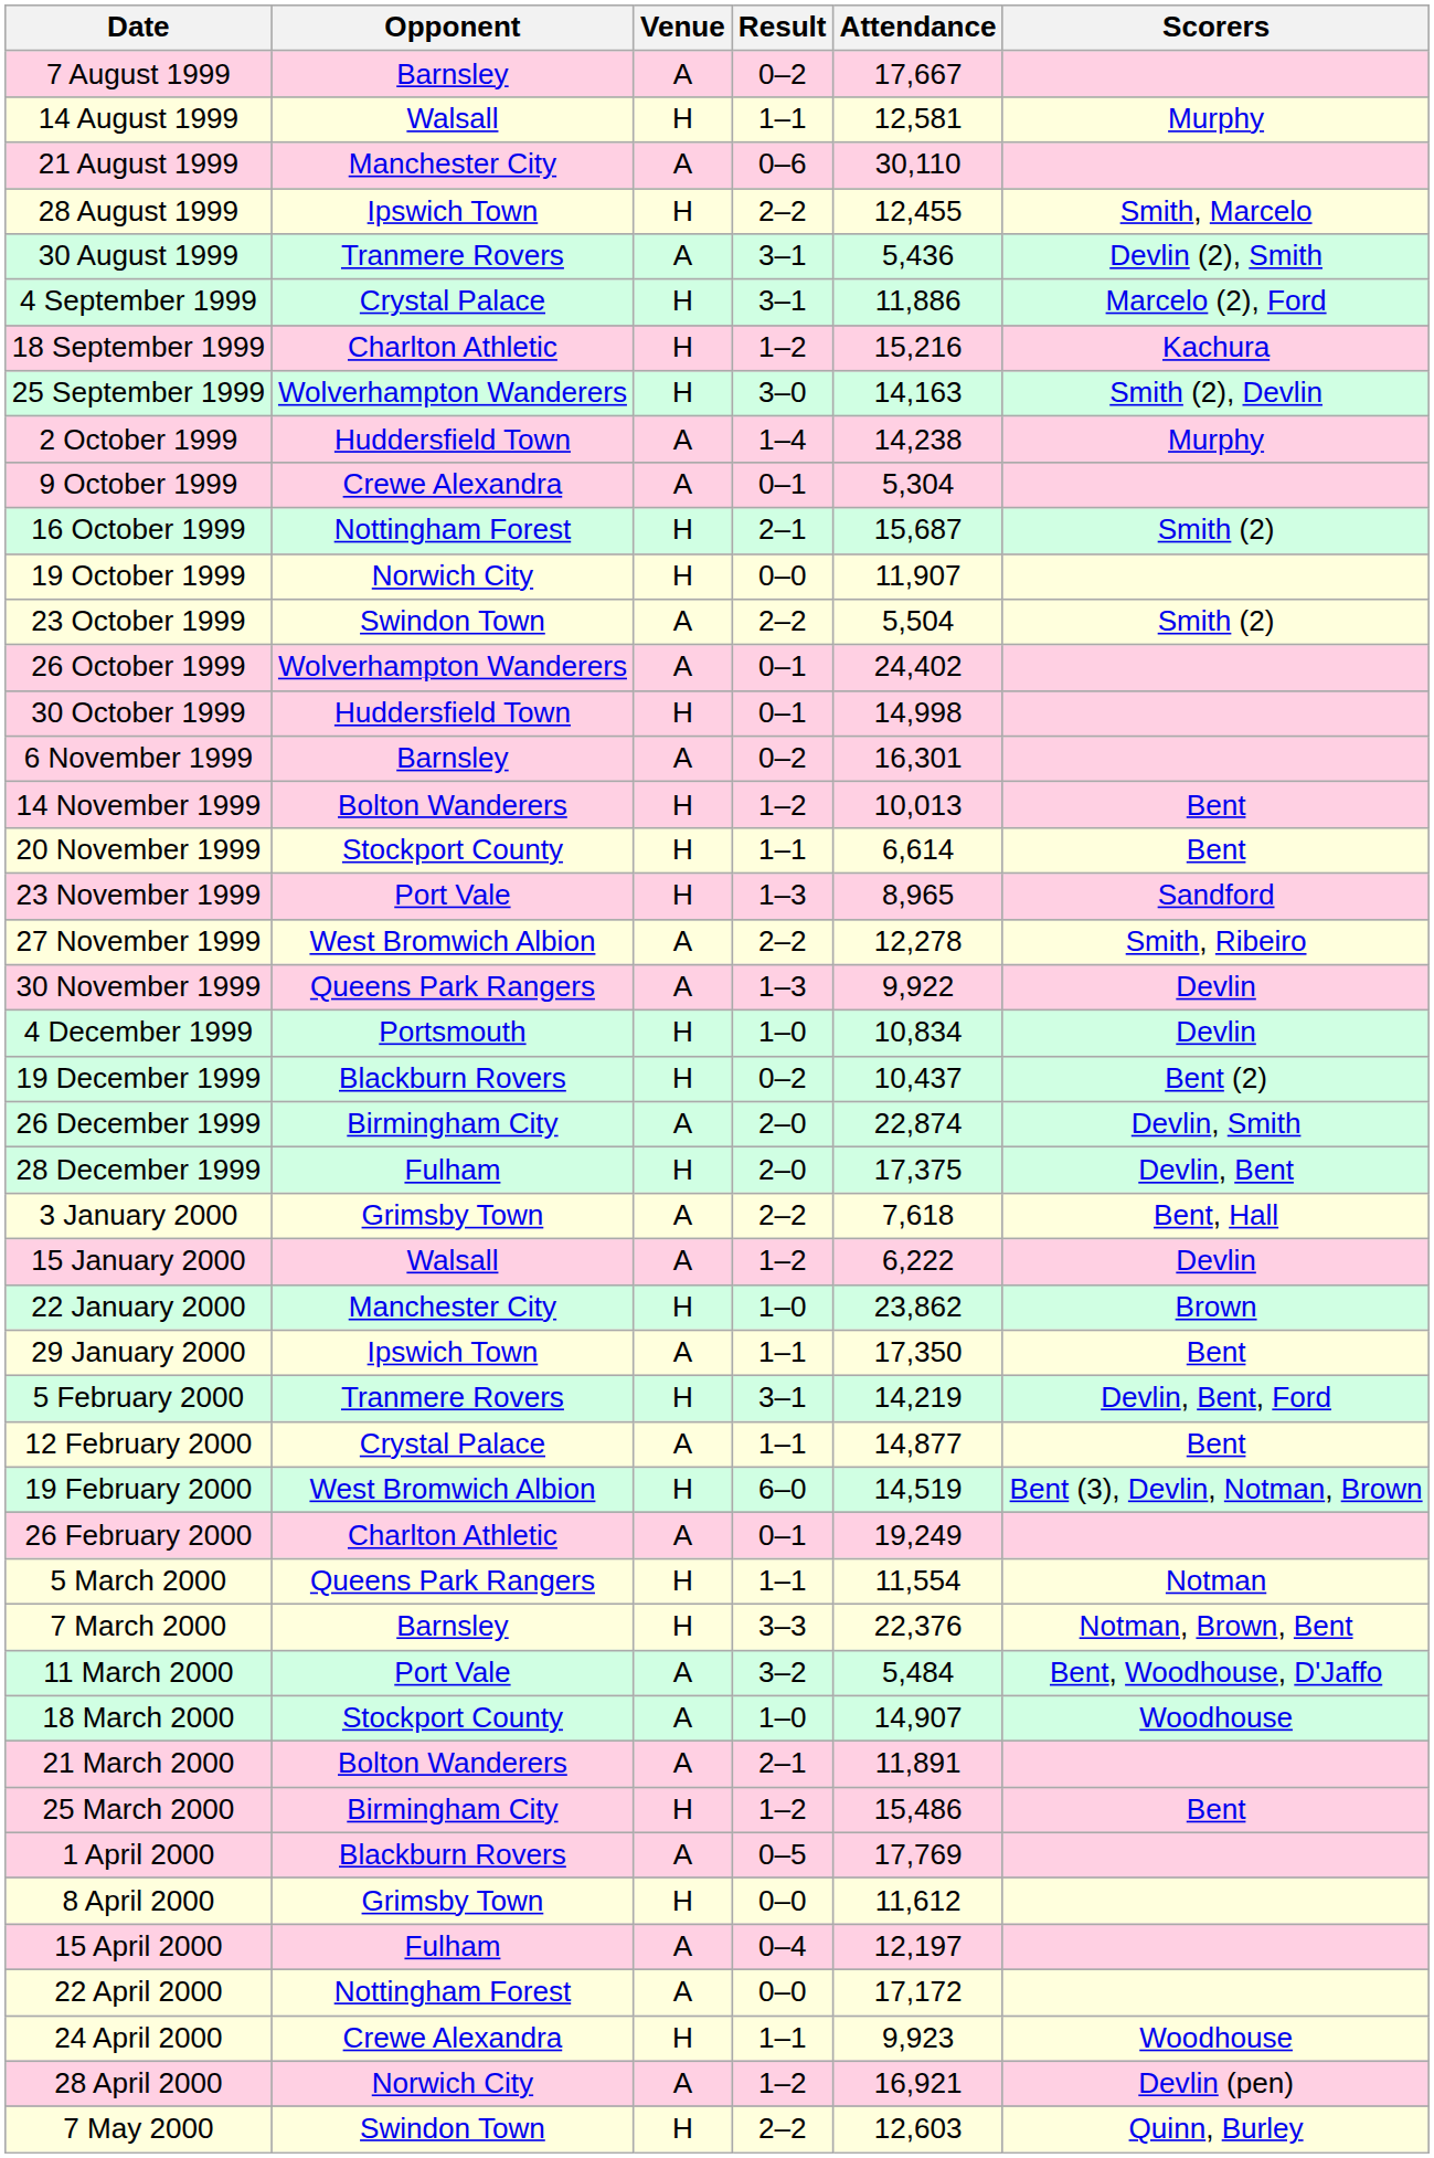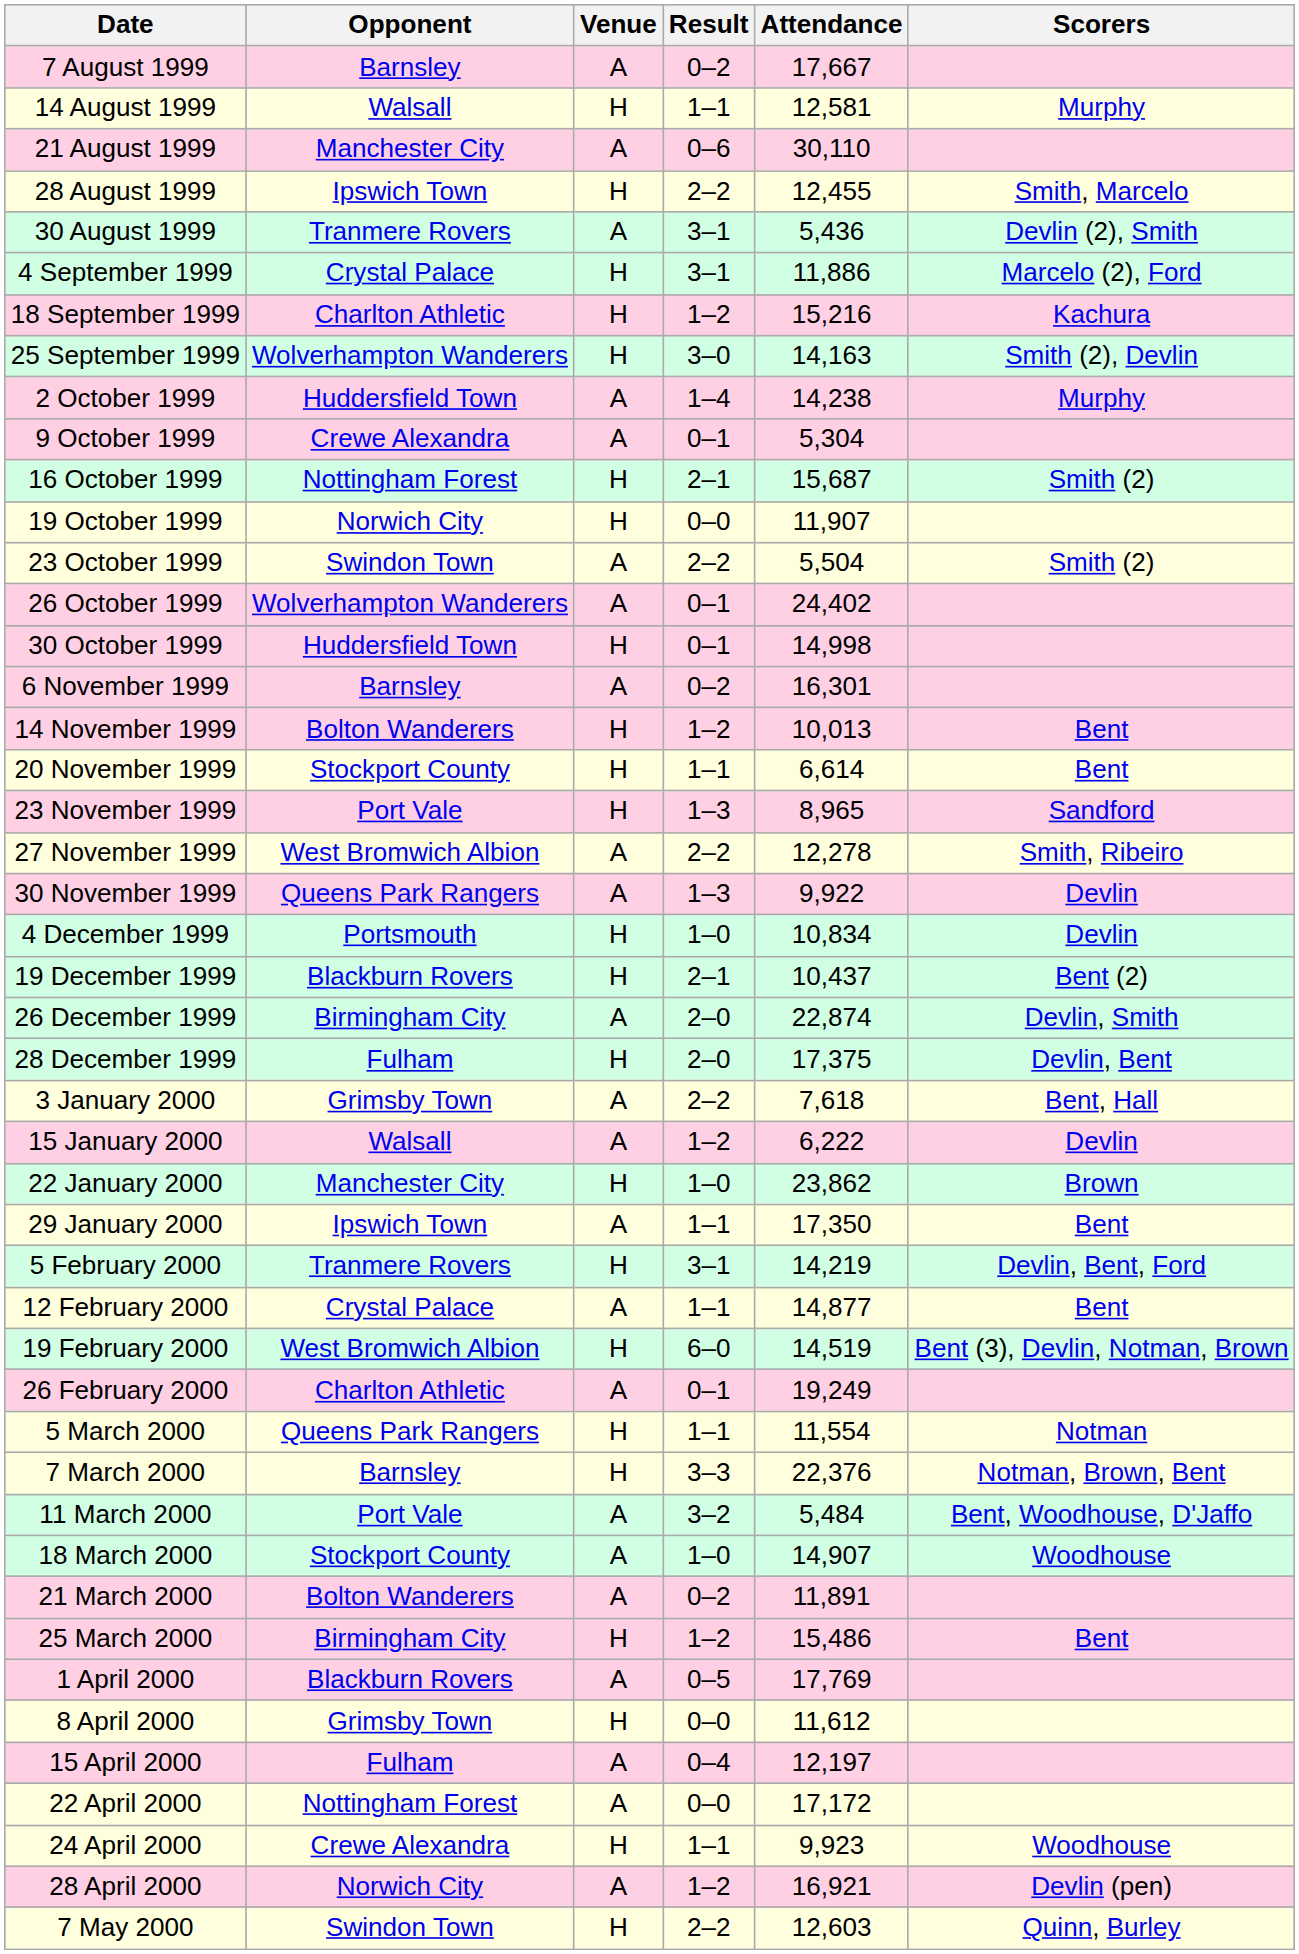19 December 1999 | Result: 0–2 -> 2–1
21 March 2000 | Result: 2–1 -> 0–2
